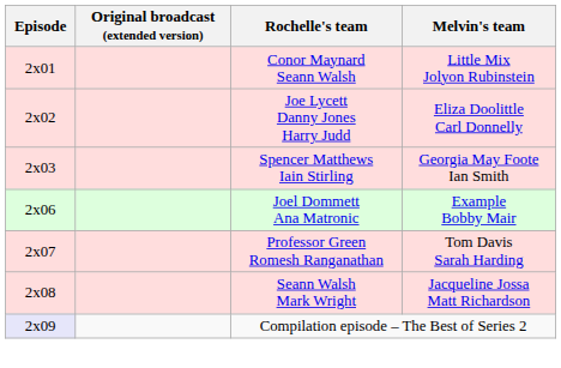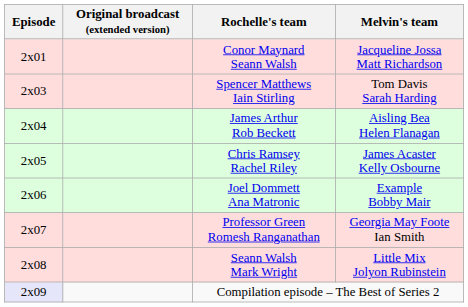Conor Maynard Seann Walsh | Melvin's team: Little Mix Jolyon Rubinstein -> Jacqueline Jossa Matt Richardson
- row: 2x02 | Joe Lycett Danny Jones Harry Judd | Eliza Doolittle Carl Donnelly
Spencer Matthews Iain Stirling | Melvin's team: Georgia May Foote Ian Smith -> Tom Davis Sarah Harding
+ row: 2x04 | James Arthur Rob Beckett | Aisling Bea Helen Flanagan
+ row: 2x05 | Chris Ramsey Rachel Riley | James Acaster Kelly Osbourne
Professor Green Romesh Ranganathan | Melvin's team: Tom Davis Sarah Harding -> Georgia May Foote Ian Smith
Seann Walsh Mark Wright | Melvin's team: Jacqueline Jossa Matt Richardson -> Little Mix Jolyon Rubinstein
